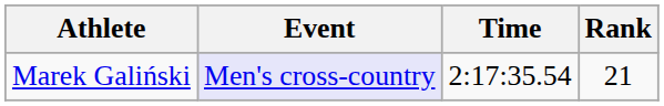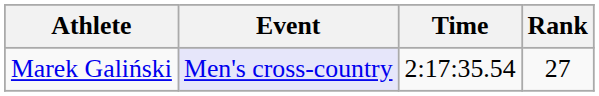Marek Galiński | Rank: 21 -> 27
